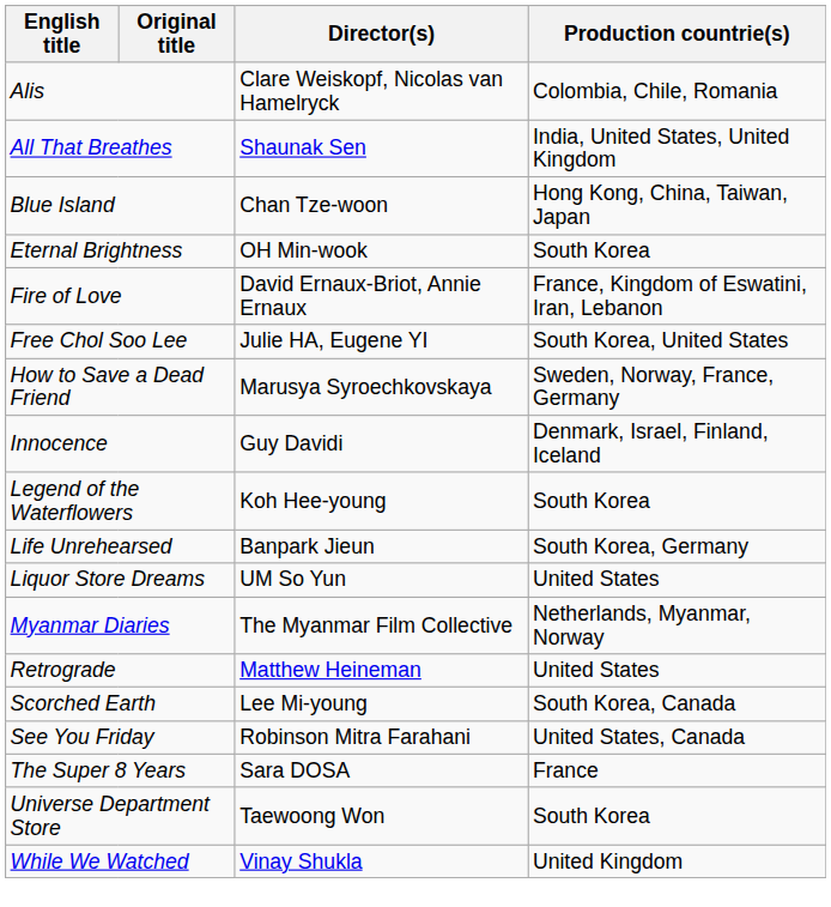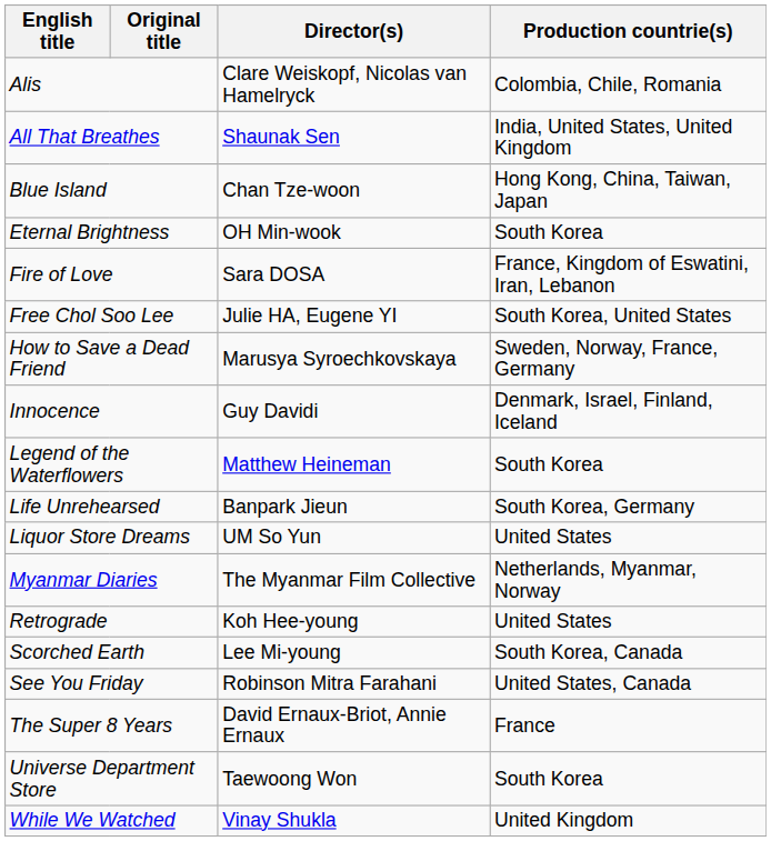Fire of Love | Director(s): David Ernaux-Briot, Annie Ernaux -> Sara DOSA
Legend of the Waterflowers | Director(s): Koh Hee-young -> Matthew Heineman
Retrograde | Director(s): Matthew Heineman -> Koh Hee-young
The Super 8 Years | Director(s): Sara DOSA -> David Ernaux-Briot, Annie Ernaux
